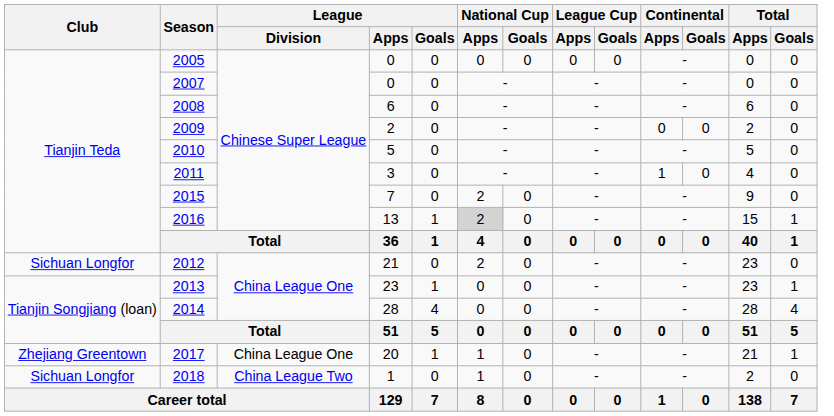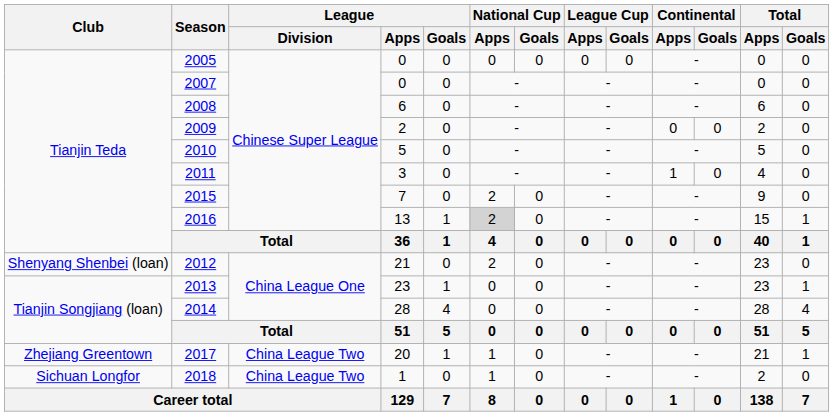2012 | Club: Sichuan Longfor -> Shenyang Shenbei (loan)
2017 | League / Division: China League One -> China League Two
